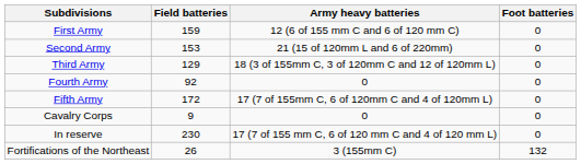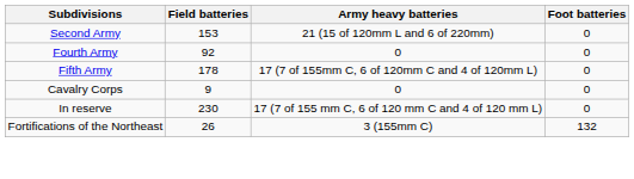- row: First Army | 159 | 12 (6 of 155 mm C and 6 of 120 mm C) | 0
- row: Third Army | 129 | 18 (3 of 155mm C, 3 of 120mm C and 12 of 120mm L) | 0
Fifth Army | Field batteries: 172 -> 178
